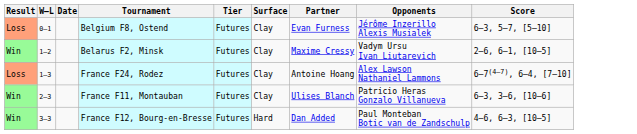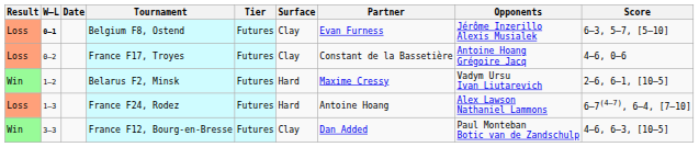Belgium F8, Ostend | W–L: normal -> bold
+ row: Loss | 0–2 | France F17, Troyes | Futures | Clay | Constant de la Bassetière | Antoine Hoang Grégoire Jacq | 4–6, 0–6
Belarus F2, Minsk | Surface: Clay -> Hard
France F24, Rodez | Surface: Clay -> Hard
- row: Win | 2–3 | France F11, Montauban | Futures | Clay | Ulises Blanch | Patricio Heras Gonzalo Villanueva | 6–3, 3–6, [10–6]
France F12, Bourg-en-Bresse | Surface: Hard -> Clay
